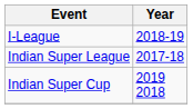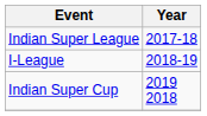rows swapped: I-League <-> Indian Super League
